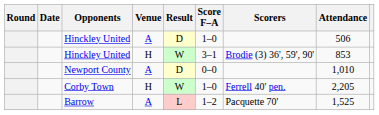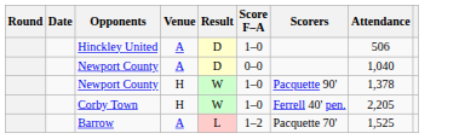- row: Hinckley United | H | W | 3–1 | Brodie (3) 36', 59', 90' | 853
Newport County / A | Attendance: 1,010 -> 1,040
+ row: Newport County | H | W | 1–0 | Pacquette 90' | 1,378
